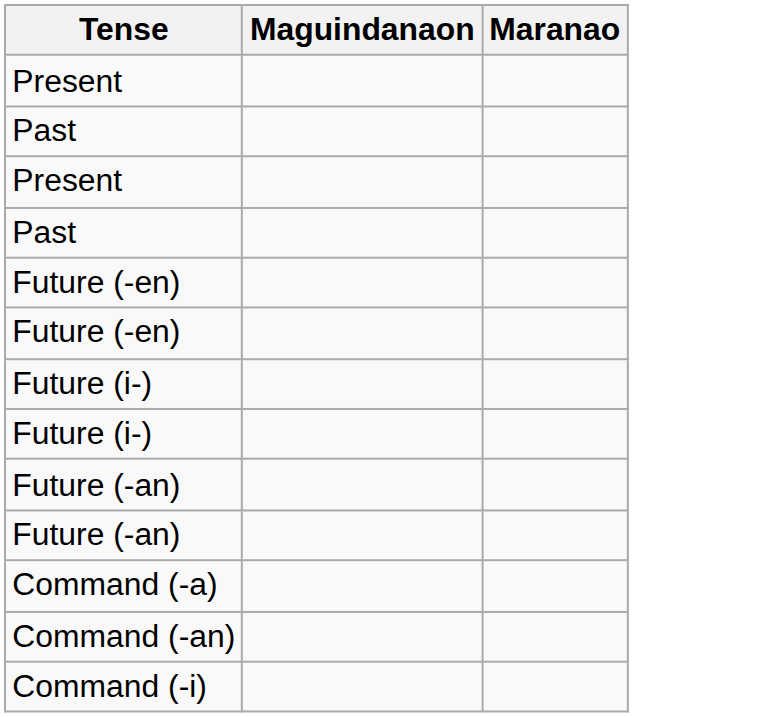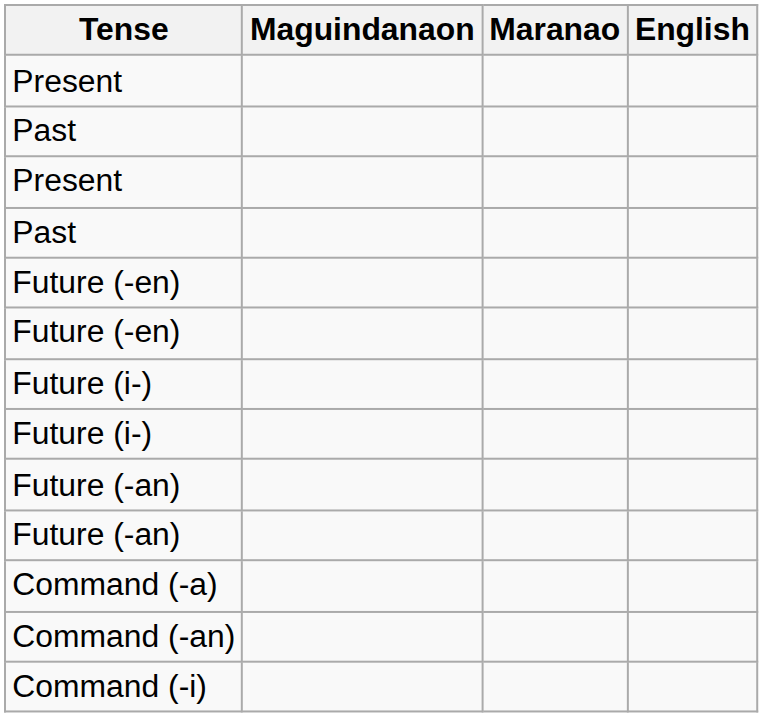+ column: English
